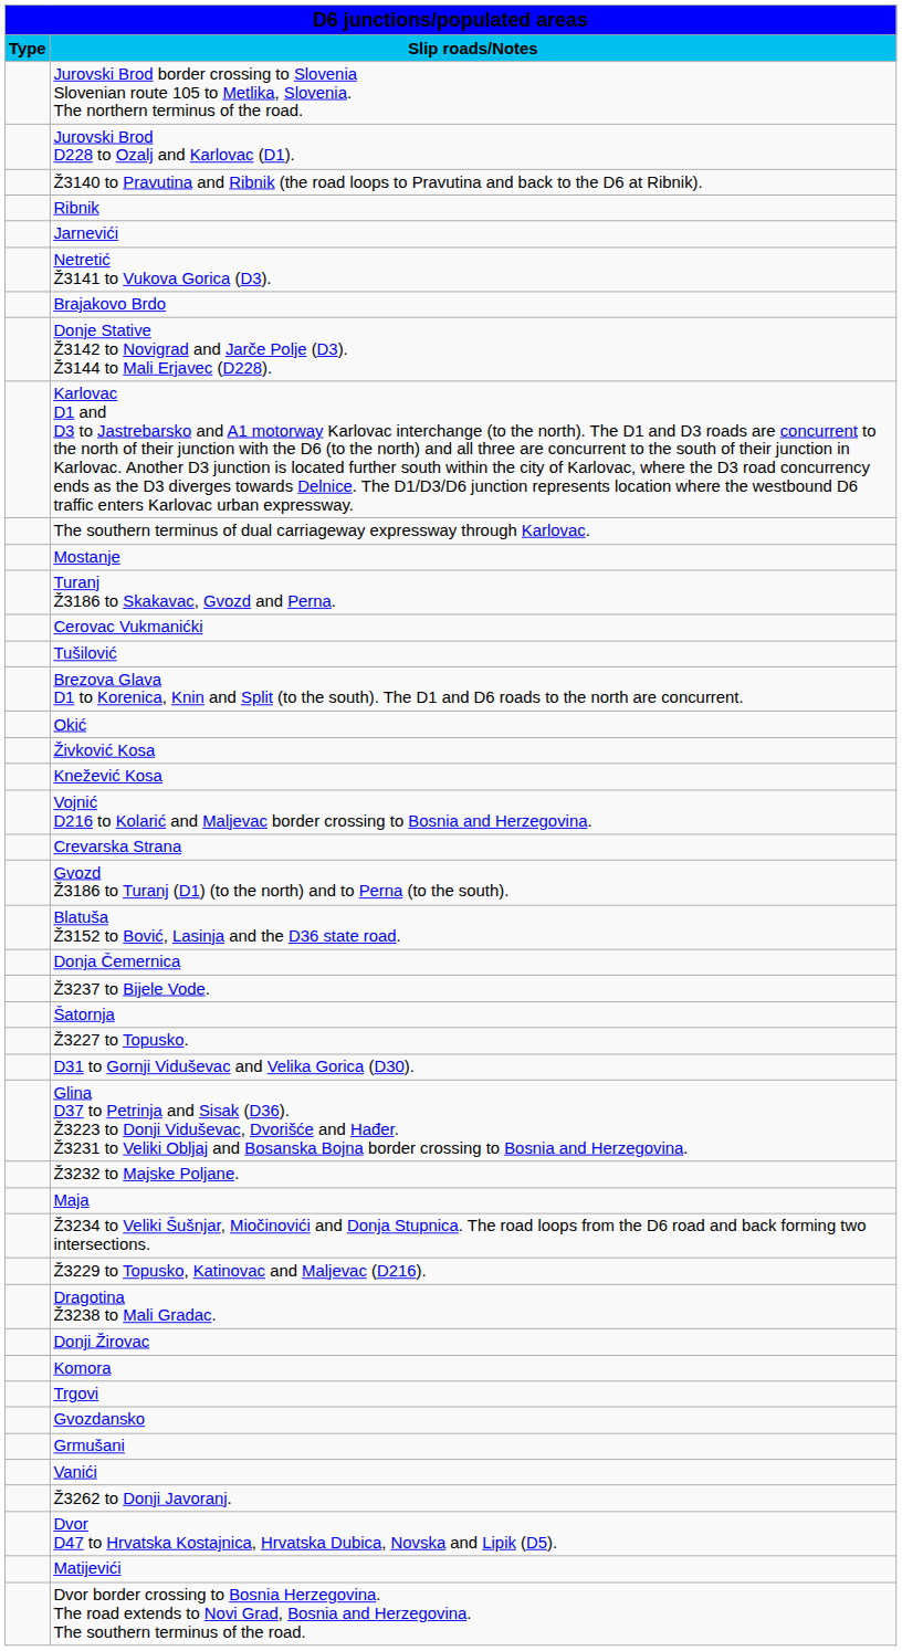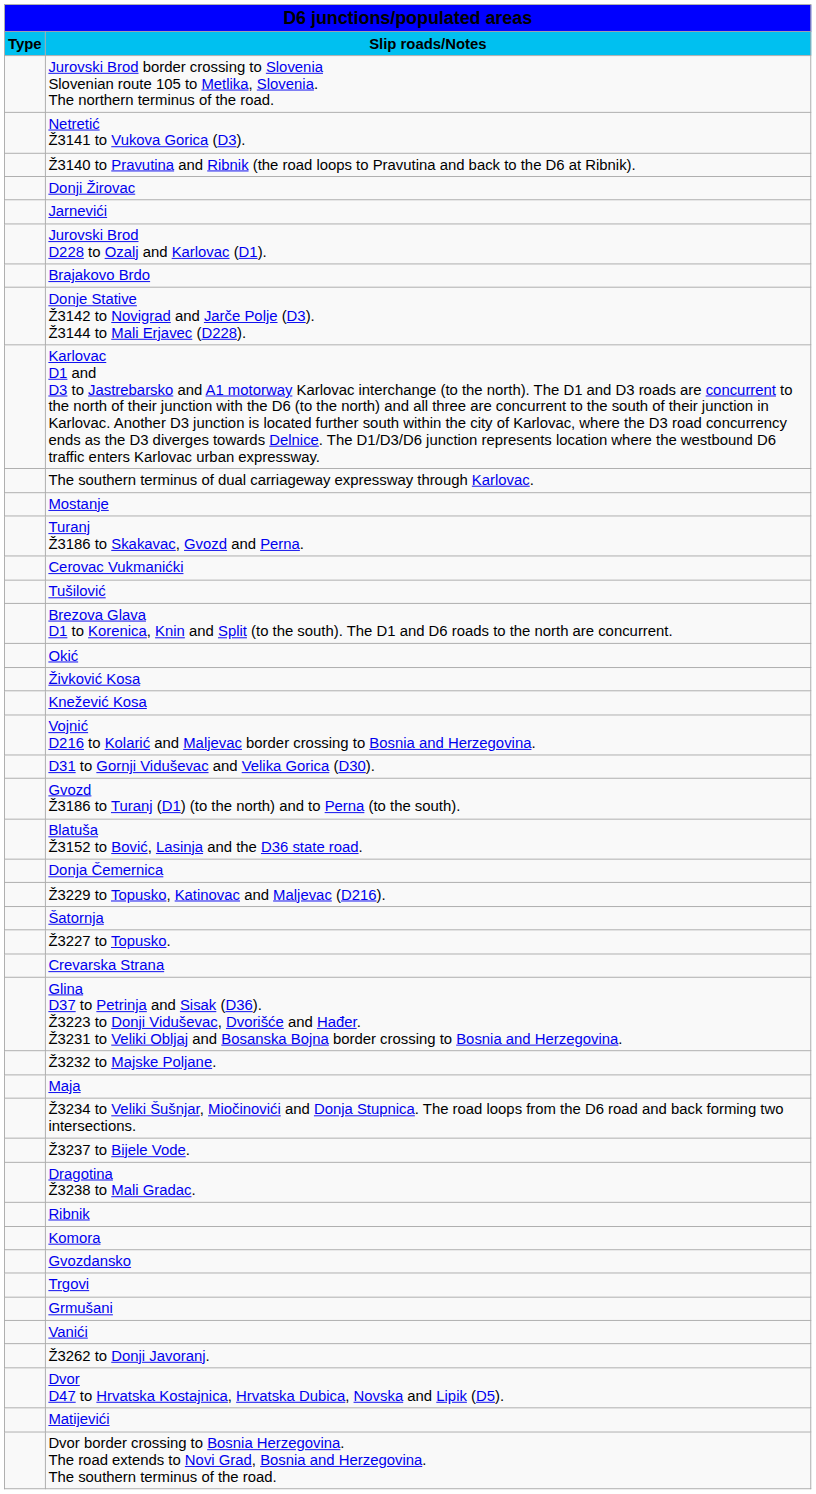rows swapped: Jurovski Brod D228 to Ozalj and Karlovac (D1). <-> Netretić Ž3141 to Vukova Gorica (D3).
rows swapped: Ribnik <-> Donji Žirovac
rows swapped: Crevarska Strana <-> D31 to Gornji Viduševac and Velika Gorica (D30).
rows swapped: Ž3229 to Topusko, Katinovac and Maljevac (D216). <-> Ž3237 to Bijele Vode.
rows swapped: Gvozdansko <-> Trgovi
